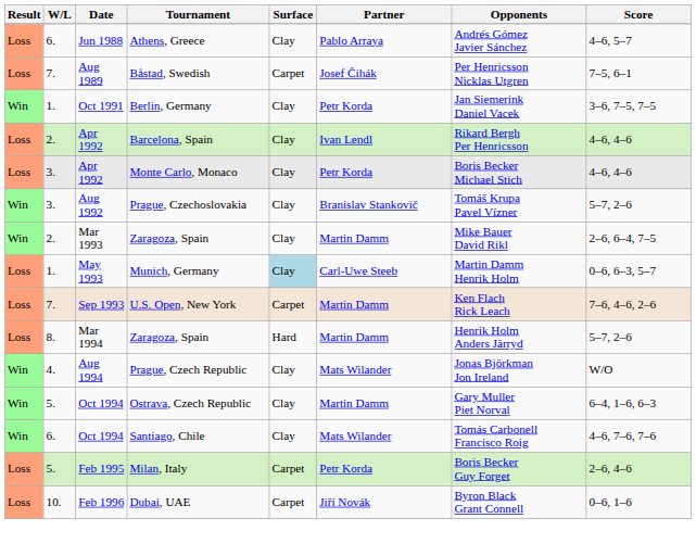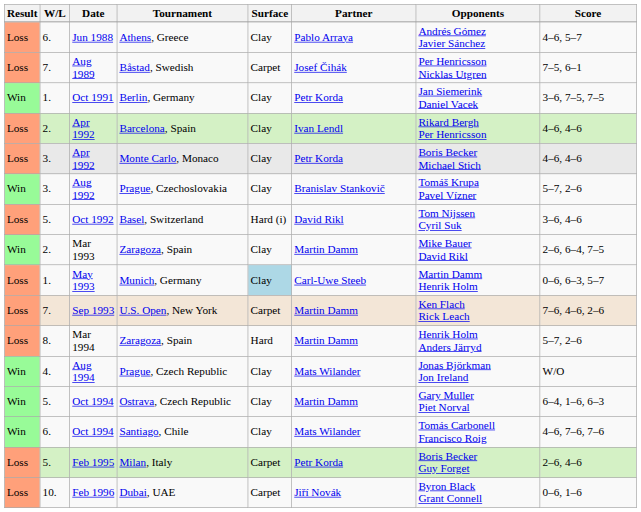+ row: Loss | 5. | Oct 1992 | Basel, Switzerland | Hard (i) | David Rikl | Tom Nijssen Cyril Suk | 3–6, 4–6
